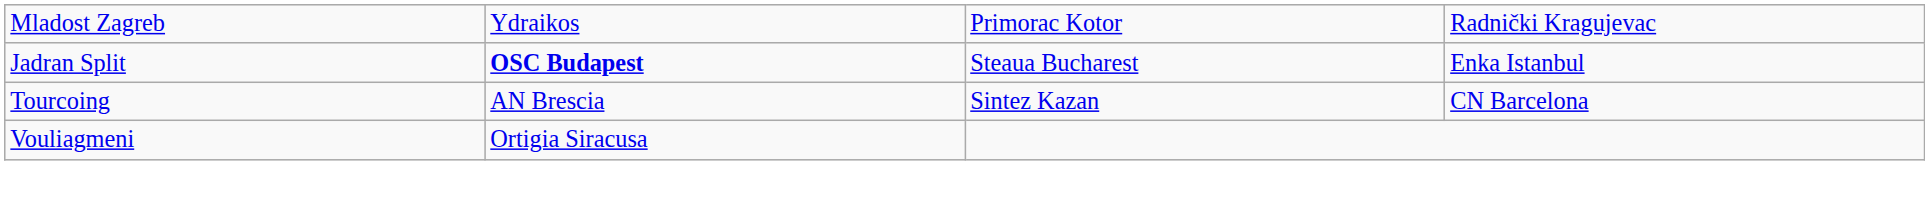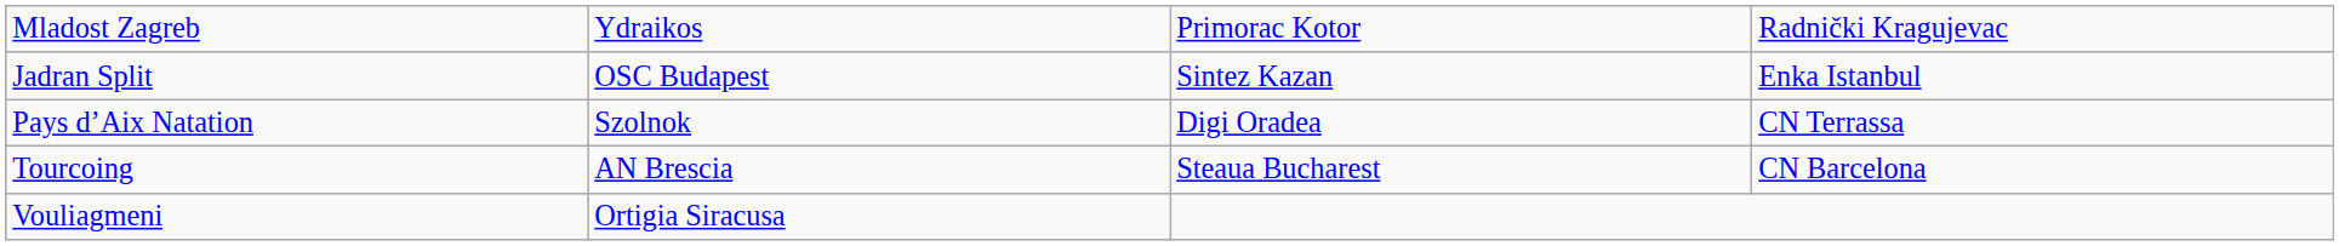Jadran Split | column 2: bold -> normal
Jadran Split | column 3: Steaua Bucharest -> Sintez Kazan
+ row: Pays d’Aix Natation | Szolnok | Digi Oradea | CN Terrassa
Tourcoing | column 3: Sintez Kazan -> Steaua Bucharest
